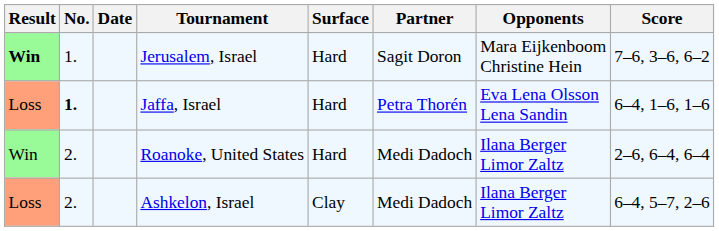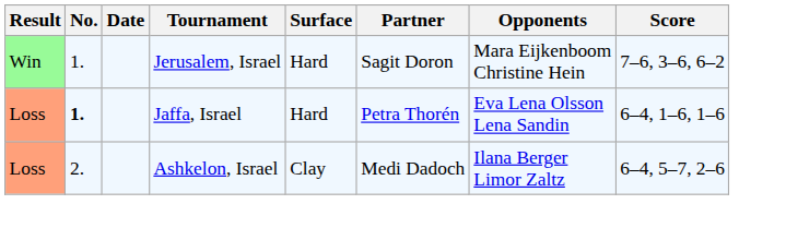Jerusalem, Israel | Result: bold -> normal
- row: Win | 2. | Roanoke, United States | Hard | Medi Dadoch | Ilana Berger Limor Zaltz | 2–6, 6–4, 6–4
